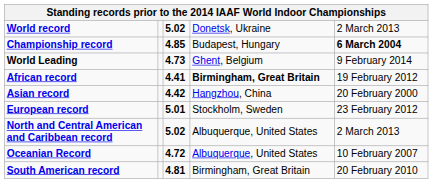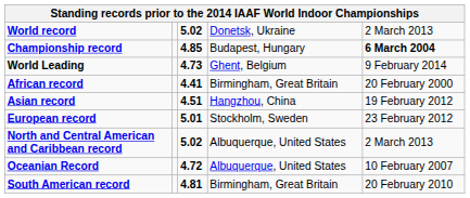African record | column 4: bold -> normal
African record | column 5: 19 February 2012 -> 20 February 2000
Asian record | column 3: 4.42 -> 4.51
Asian record | column 5: 20 February 2000 -> 19 February 2012
